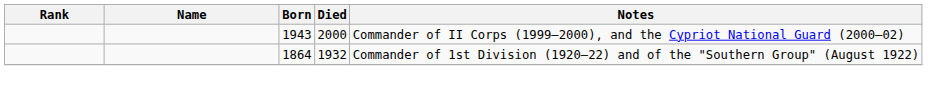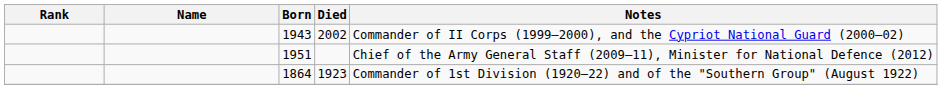1943 | Died: 2000 -> 2002
+ row: 1951 | Chief of the Army General Staff (2009–11), Minister for National Defence (2012)
1864 | Died: 1932 -> 1923
